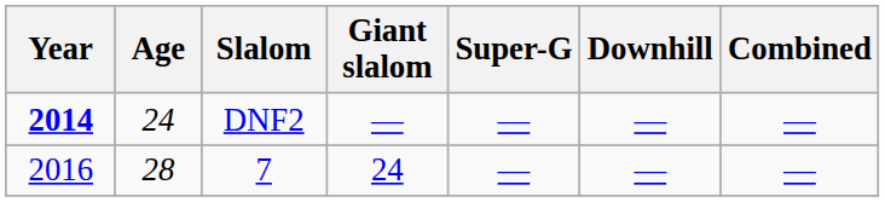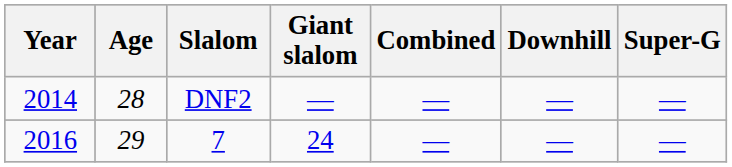columns swapped: Super-G <-> Combined
DNF2 | Year: bold -> normal
DNF2 | Age: 24 -> 28
7 | Age: 28 -> 29
